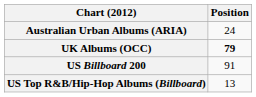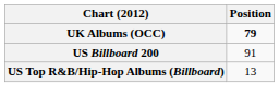- row: Australian Urban Albums (ARIA) | 24
